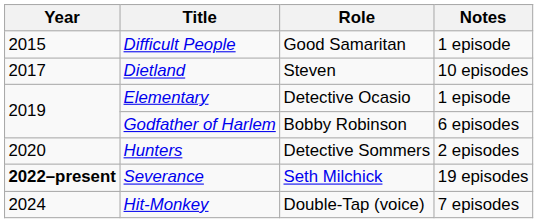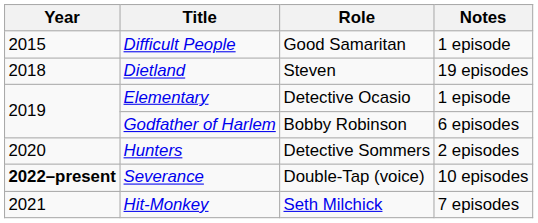Dietland | Year: 2017 -> 2018
Dietland | Notes: 10 episodes -> 19 episodes
Severance | Role: Seth Milchick -> Double-Tap (voice)
Severance | Notes: 19 episodes -> 10 episodes
Hit-Monkey | Year: 2024 -> 2021
Hit-Monkey | Role: Double-Tap (voice) -> Seth Milchick
